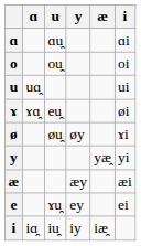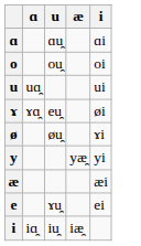- column: y | øy | æy | ey | iy
